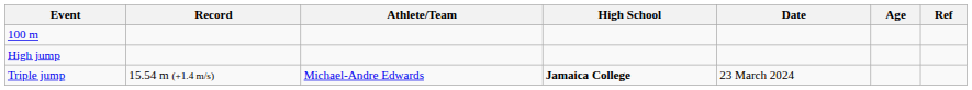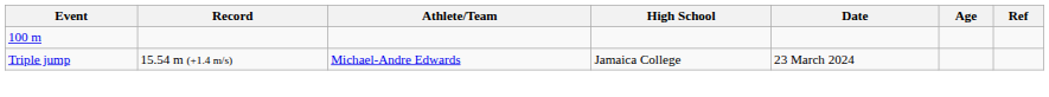- row: High jump
Triple jump | High School: bold -> normal
